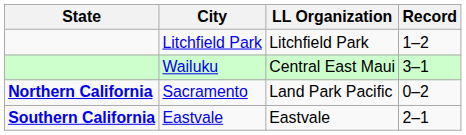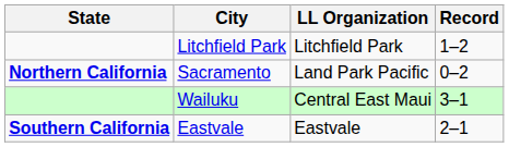rows swapped: Wailuku <-> Sacramento
